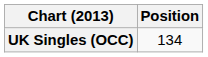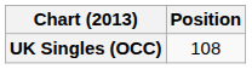UK Singles (OCC) | Position: 134 -> 108
